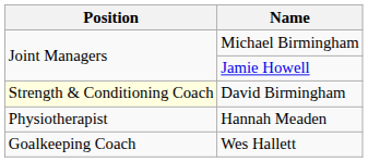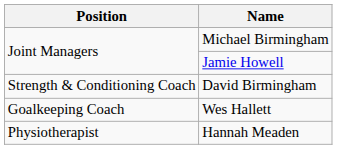David Birmingham | Position: lightyellow background -> no background
rows swapped: Wes Hallett <-> Hannah Meaden
